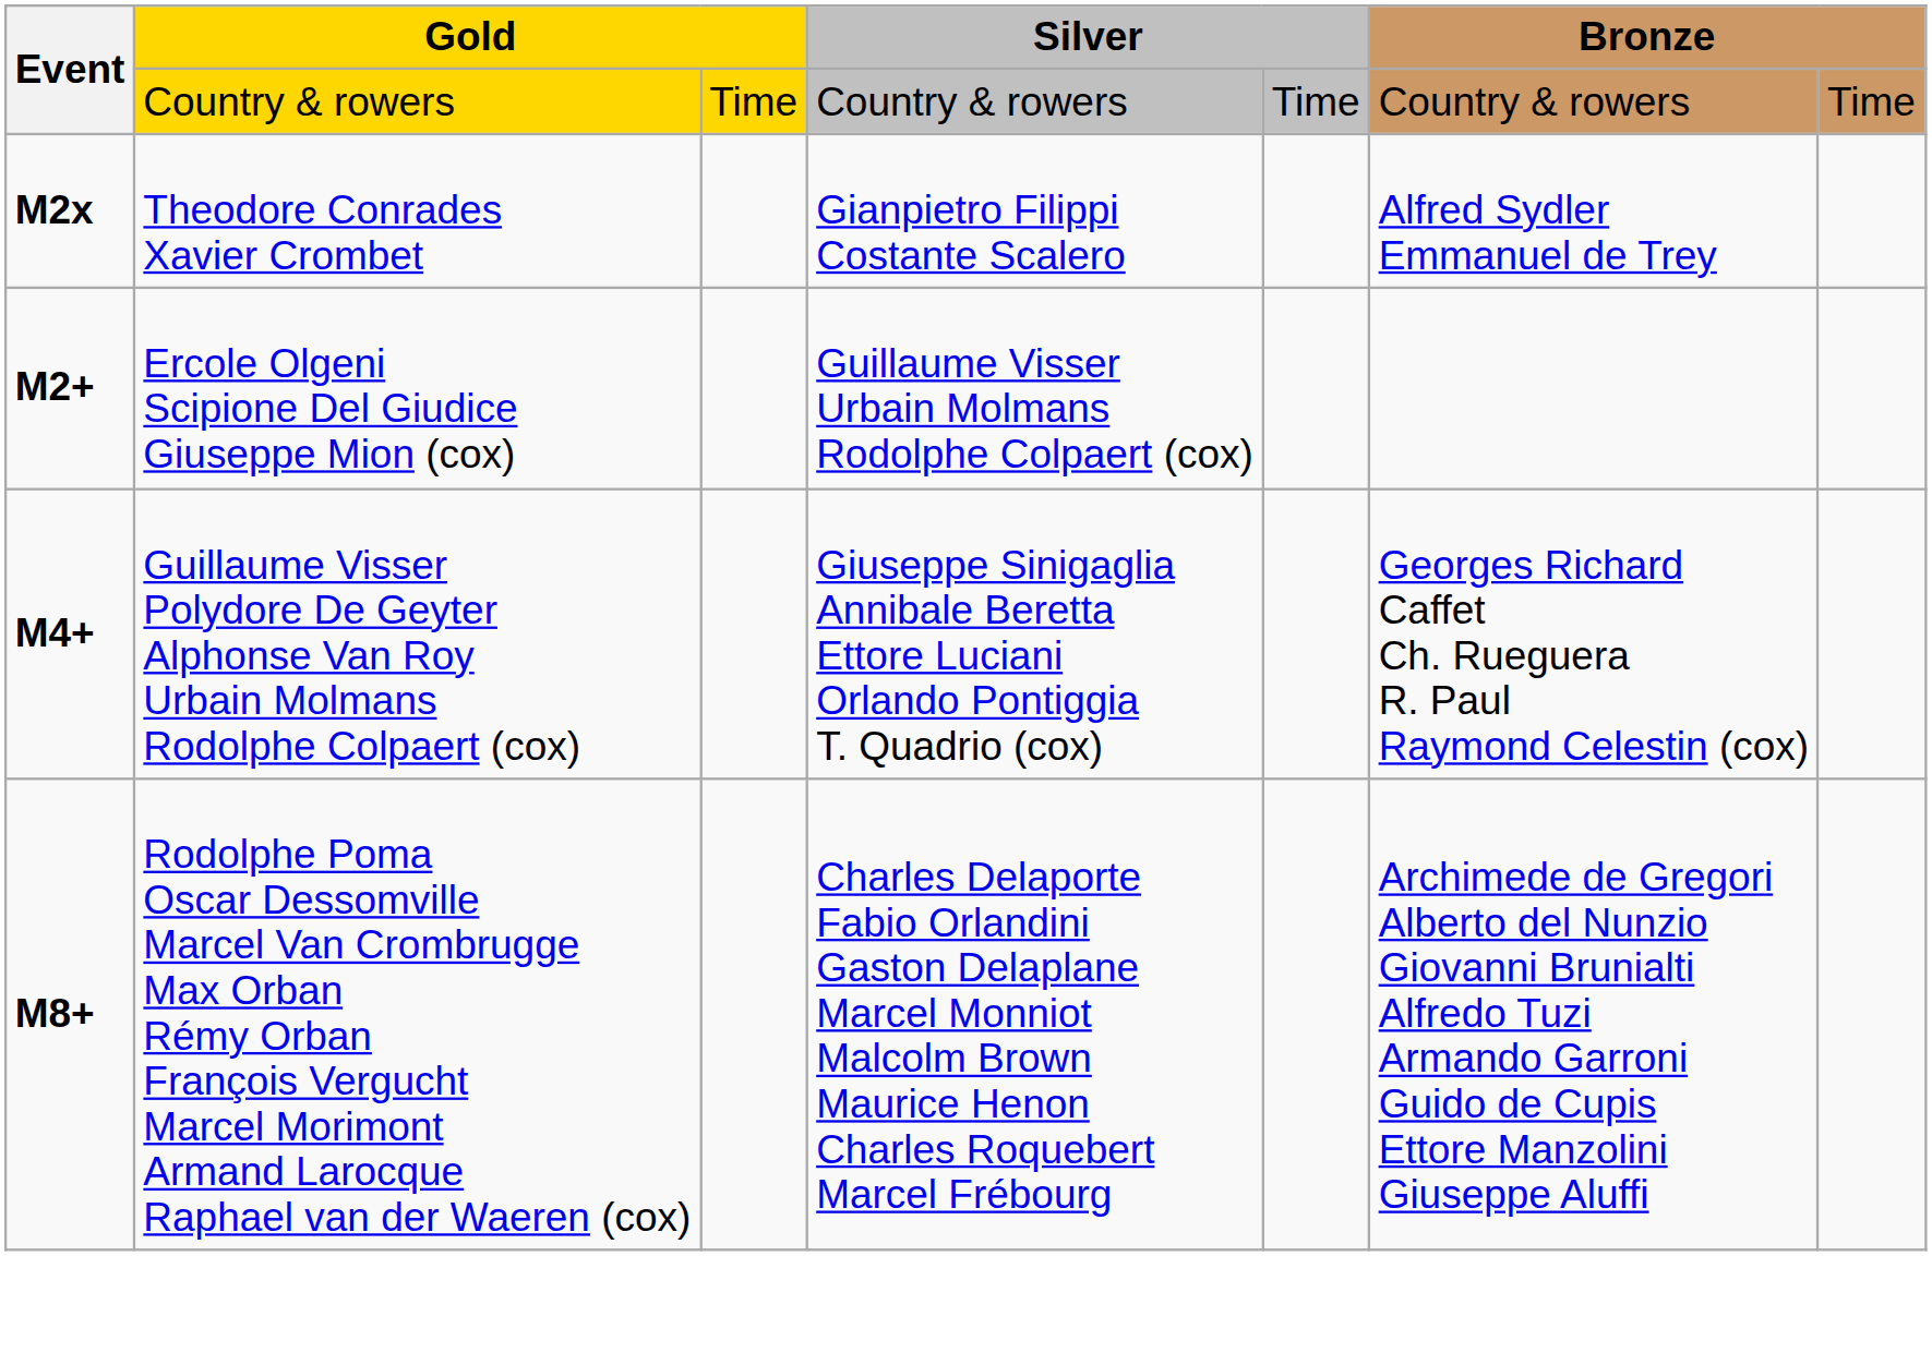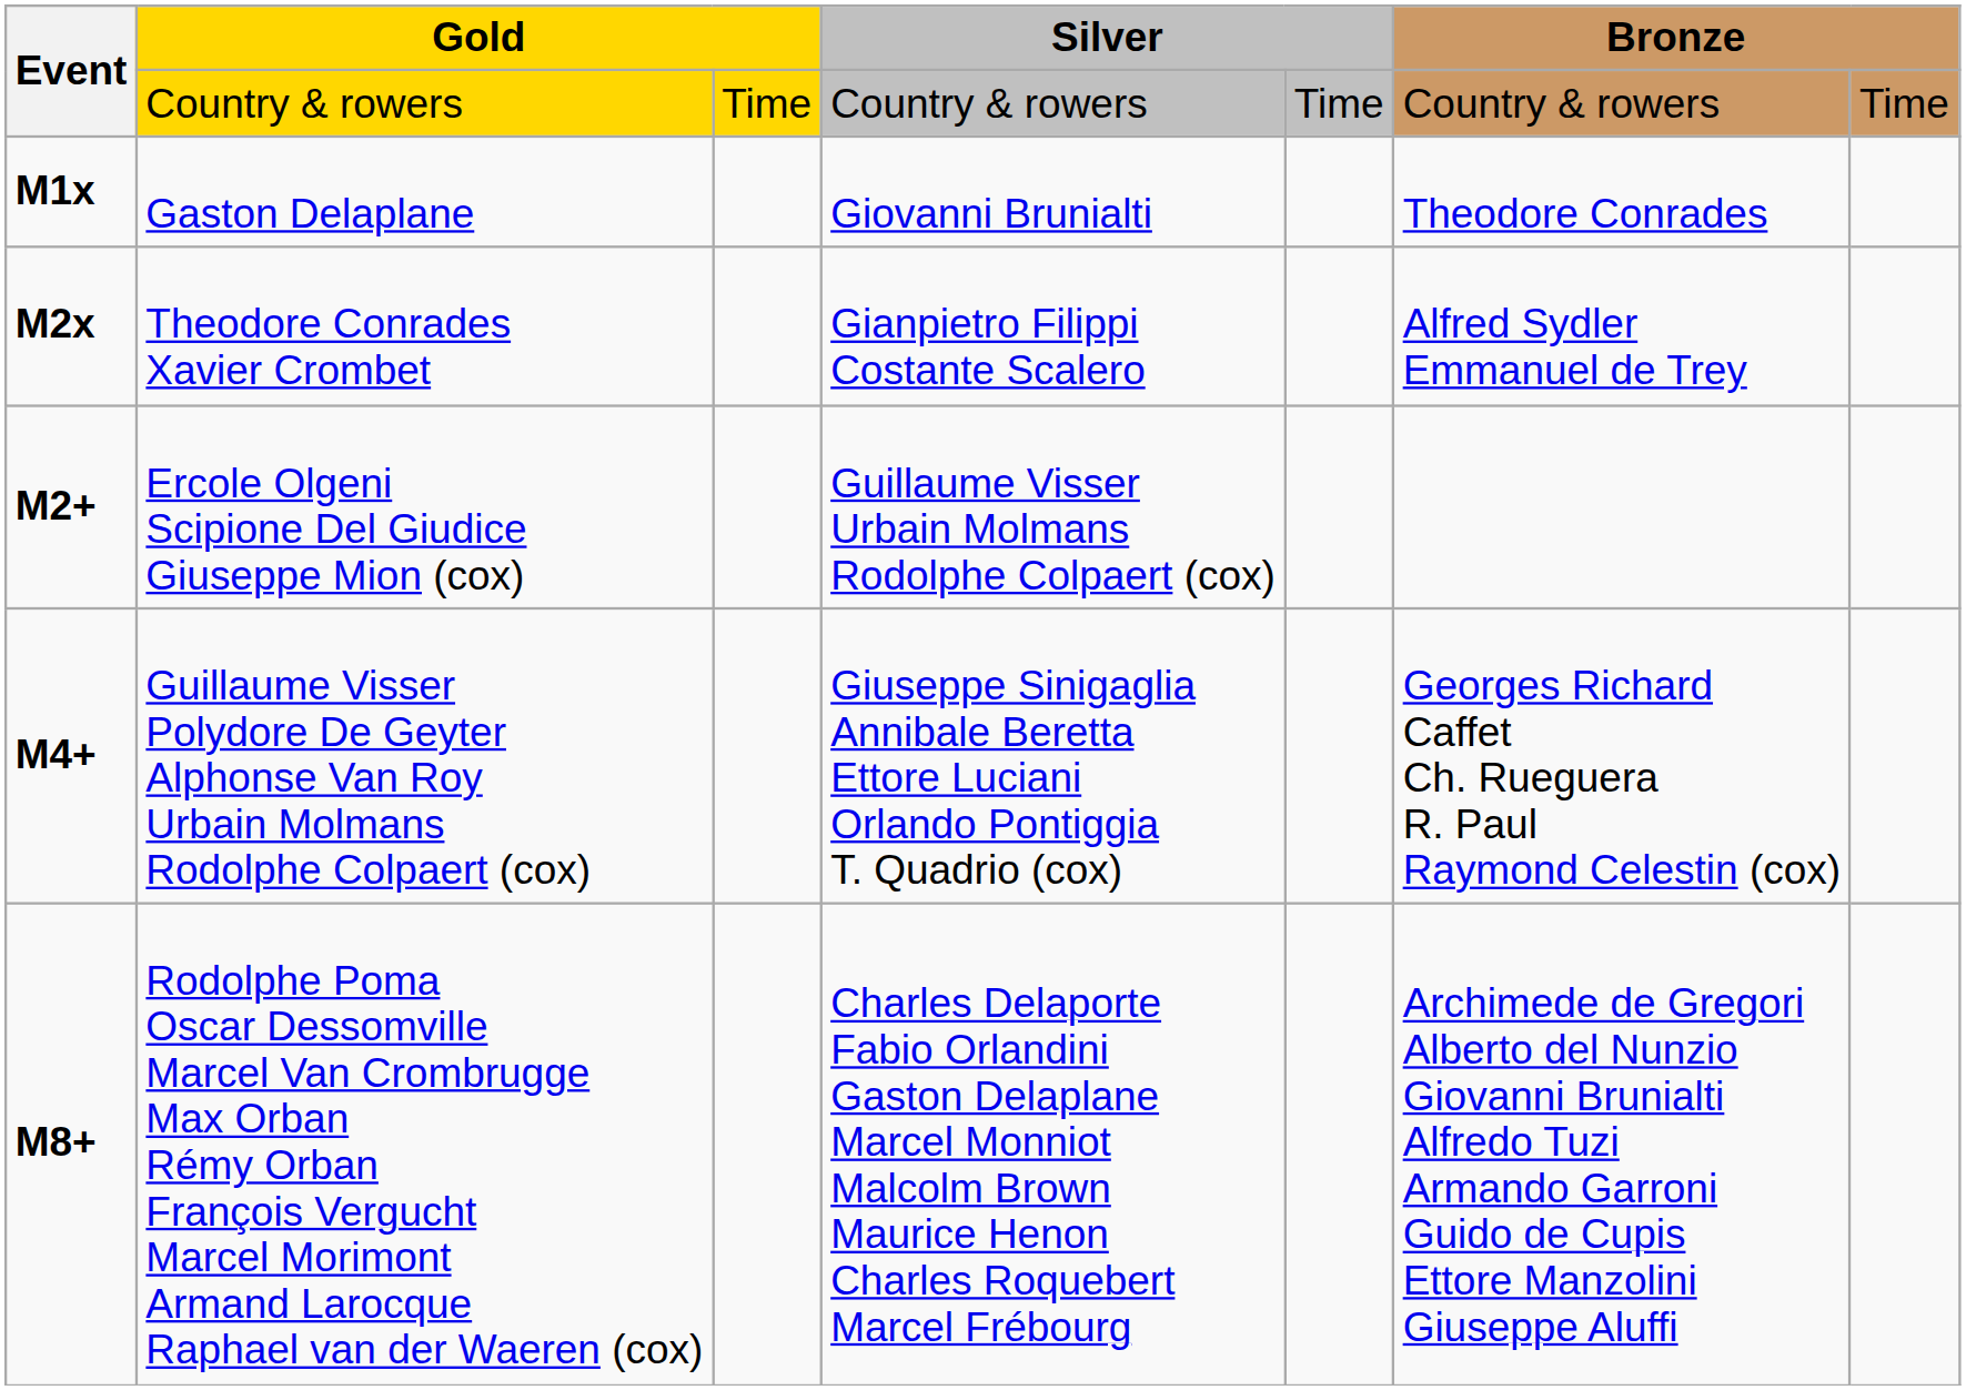+ row: M1x | Gaston Delaplane | Giovanni Brunialti | Theodore Conrades
